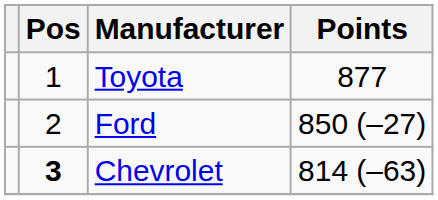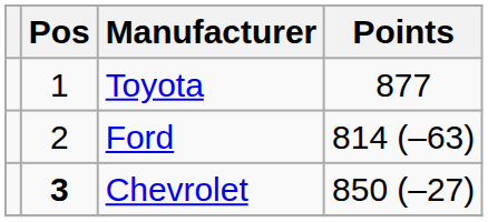Ford | Points: 850 (–27) -> 814 (–63)
Chevrolet | Points: 814 (–63) -> 850 (–27)
